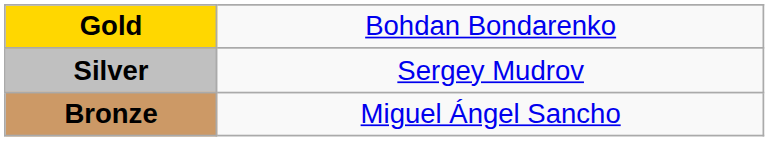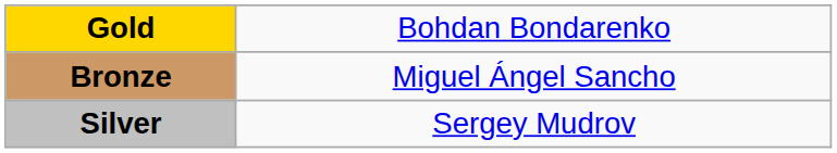rows swapped: Silver <-> Bronze
